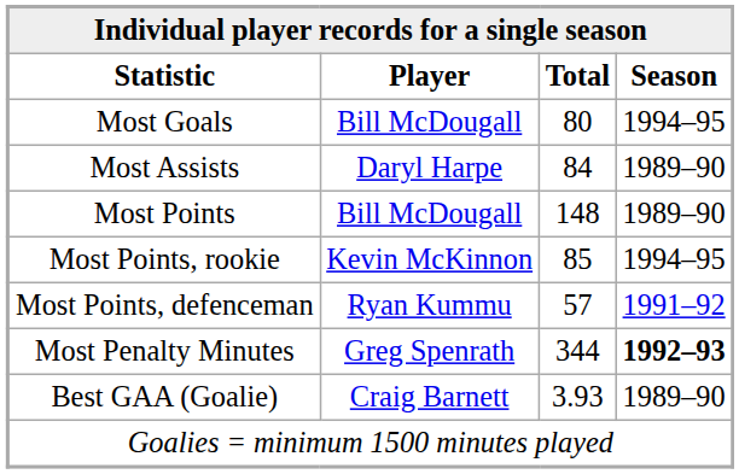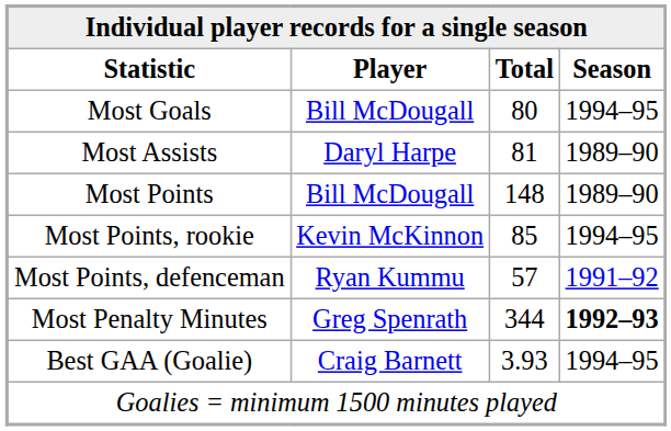Most Assists | Total: 84 -> 81
Best GAA (Goalie) | Season: 1989–90 -> 1994–95
